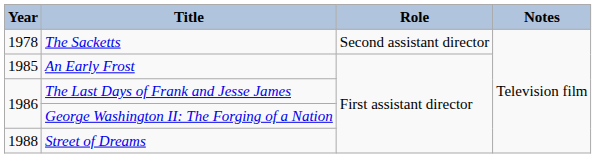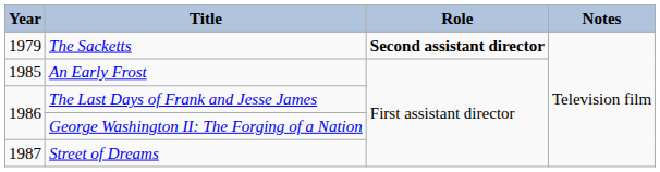The Sacketts | Year: 1978 -> 1979
The Sacketts | Role: normal -> bold
Street of Dreams | Year: 1988 -> 1987
